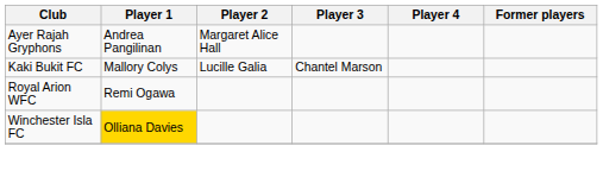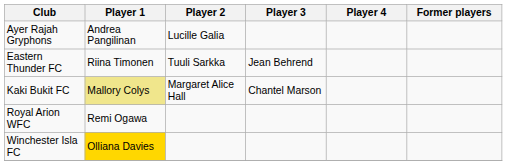Ayer Rajah Gryphons | Player 2: Margaret Alice Hall -> Lucille Galia
+ row: Eastern Thunder FC | Riina Timonen | Tuuli Sarkka | Jean Behrend
Kaki Bukit FC | Player 1: no background -> khaki background
Kaki Bukit FC | Player 2: Lucille Galia -> Margaret Alice Hall
